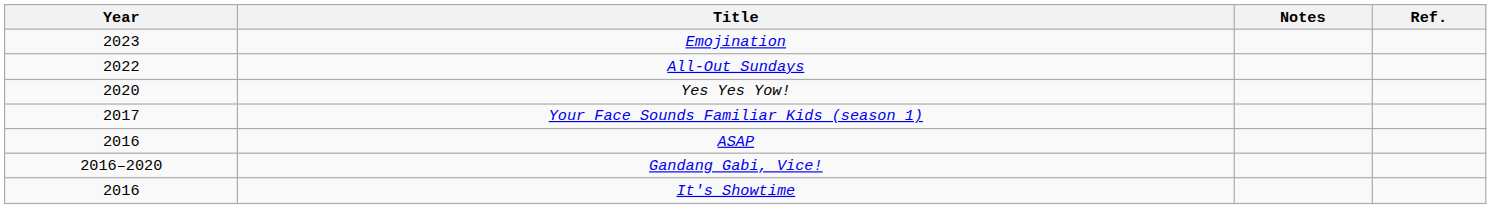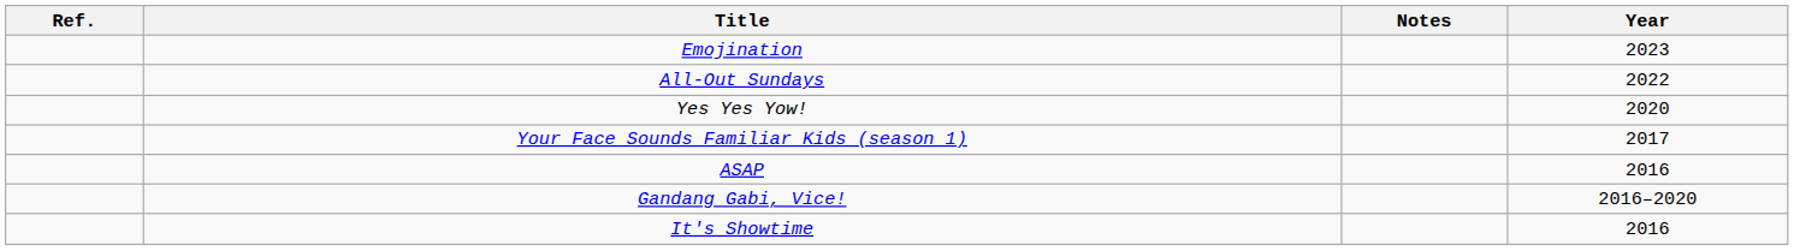columns swapped: Year <-> Ref.
